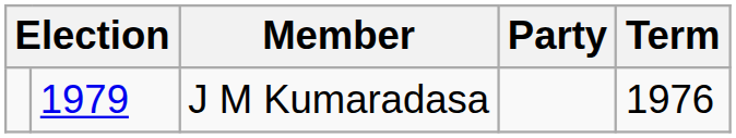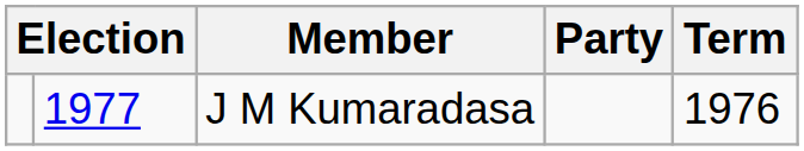J M Kumaradasa | column 2: 1979 -> 1977
